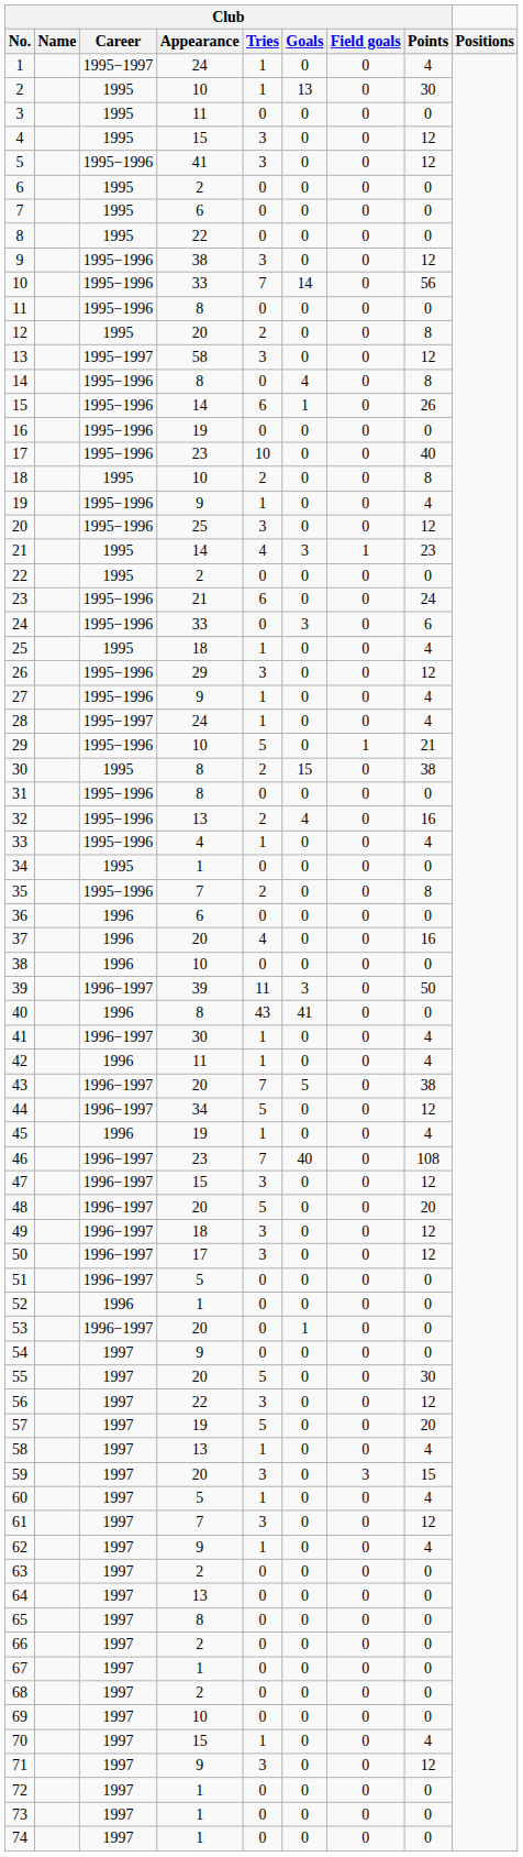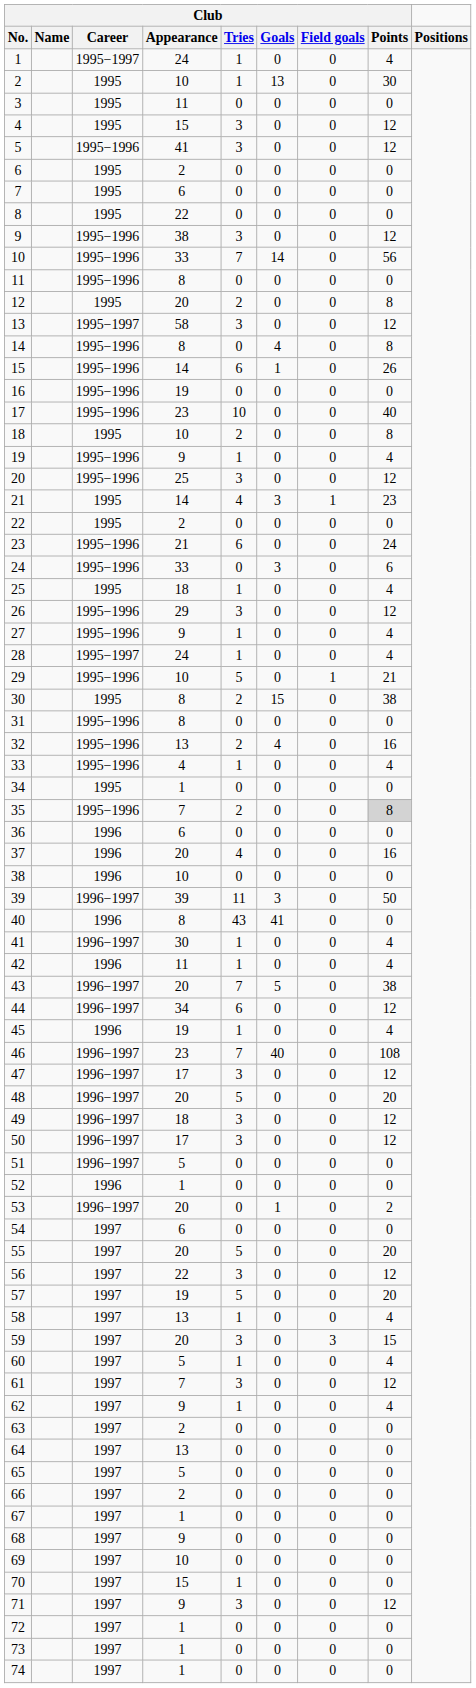35 | Club / Points: no background -> lightgrey background
44 | Club / Tries: 5 -> 6
47 | Club / Appearance: 15 -> 17
53 | Club / Points: 0 -> 2
54 | Club / Appearance: 9 -> 6
55 | Club / Points: 30 -> 20
65 | Club / Appearance: 8 -> 5
68 | Club / Appearance: 2 -> 9
70 | Club / Points: 4 -> 0
